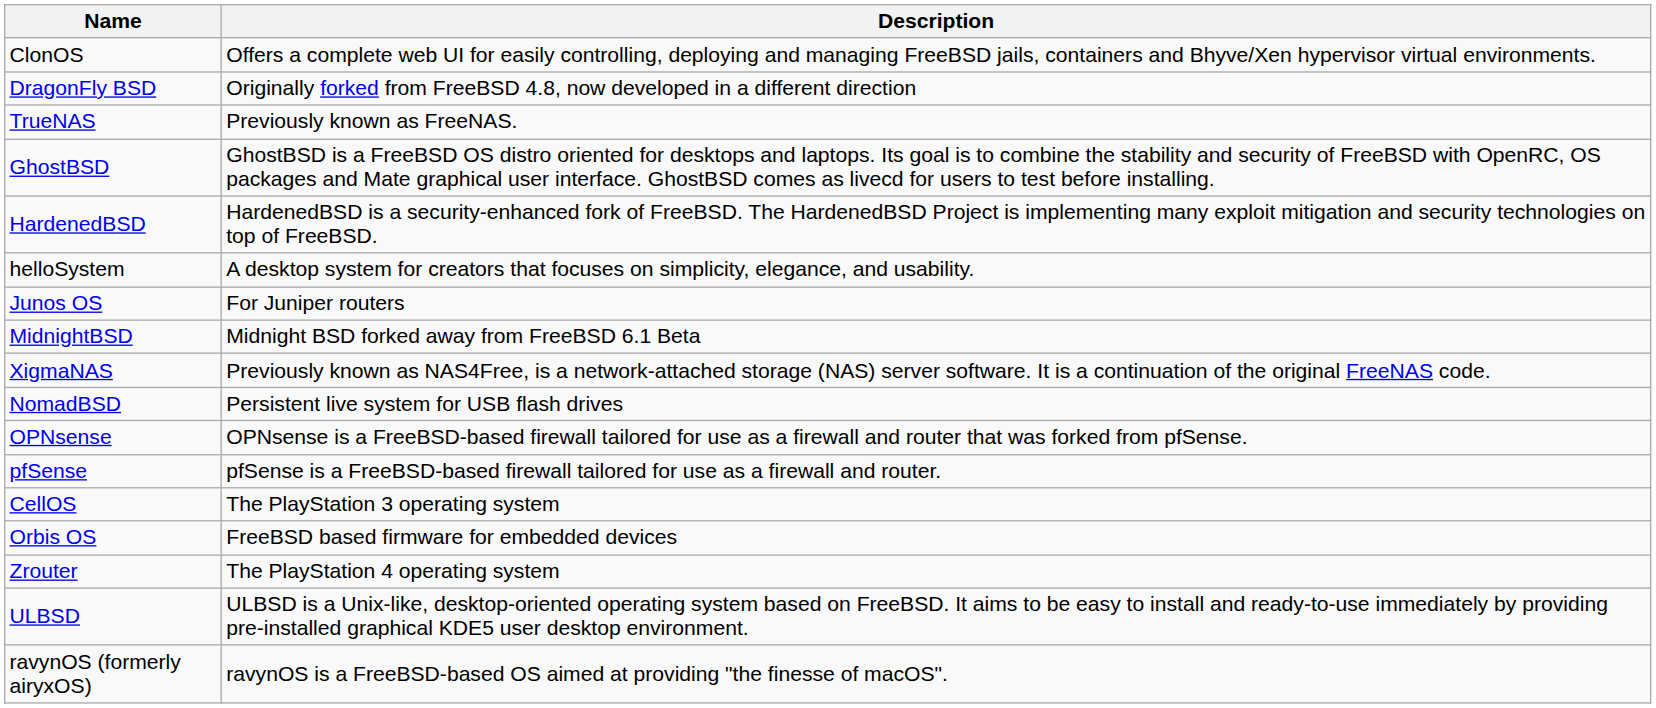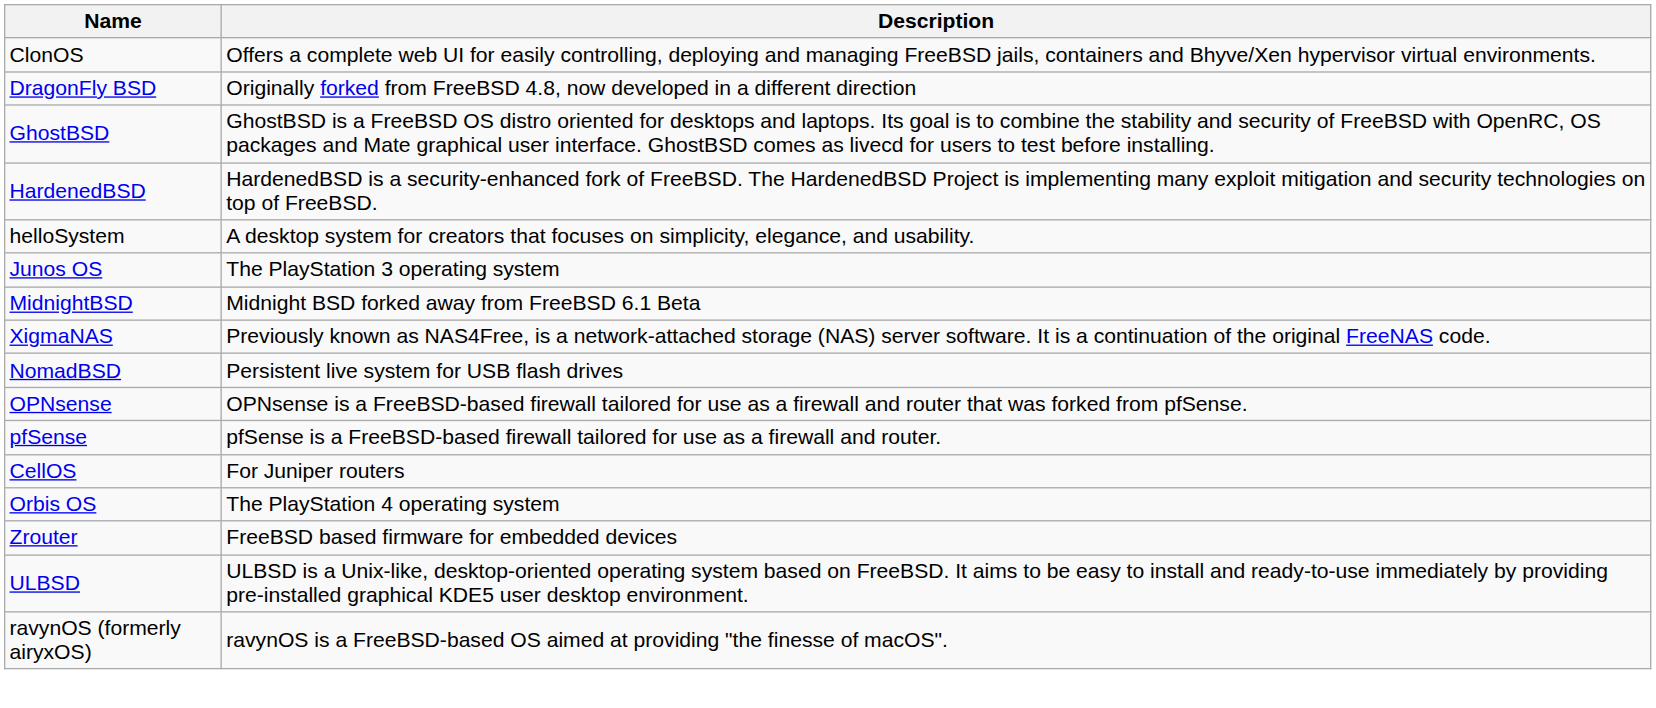- row: TrueNAS | Previously known as FreeNAS.
Junos OS | Description: For Juniper routers -> The PlayStation 3 operating system
CellOS | Description: The PlayStation 3 operating system -> For Juniper routers
Orbis OS | Description: FreeBSD based firmware for embedded devices -> The PlayStation 4 operating system
Zrouter | Description: The PlayStation 4 operating system -> FreeBSD based firmware for embedded devices
